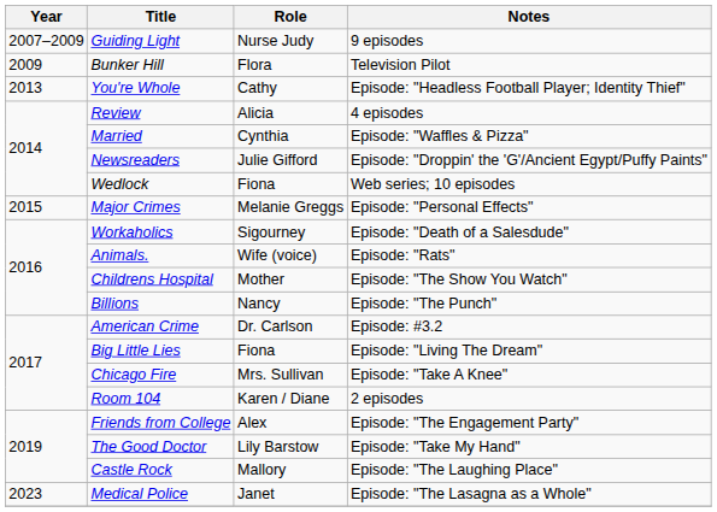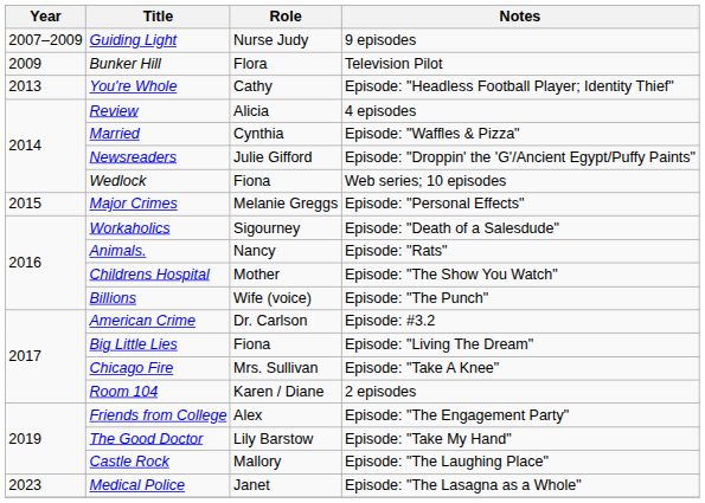Animals. | Role: Wife (voice) -> Nancy
Billions | Role: Nancy -> Wife (voice)
